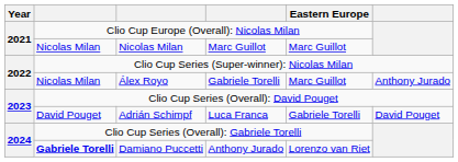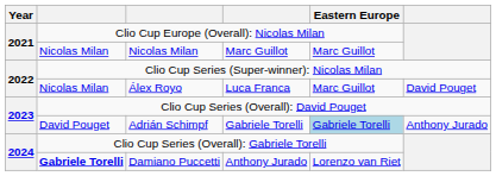Álex Royo | column 4: Gabriele Torelli -> Luca Franca
Álex Royo | column 6: Anthony Jurado -> David Pouget
Adrián Schimpf | column 4: Luca Franca -> Gabriele Torelli
Adrián Schimpf | Eastern Europe: no background -> lightblue background
Adrián Schimpf | column 6: David Pouget -> Anthony Jurado
